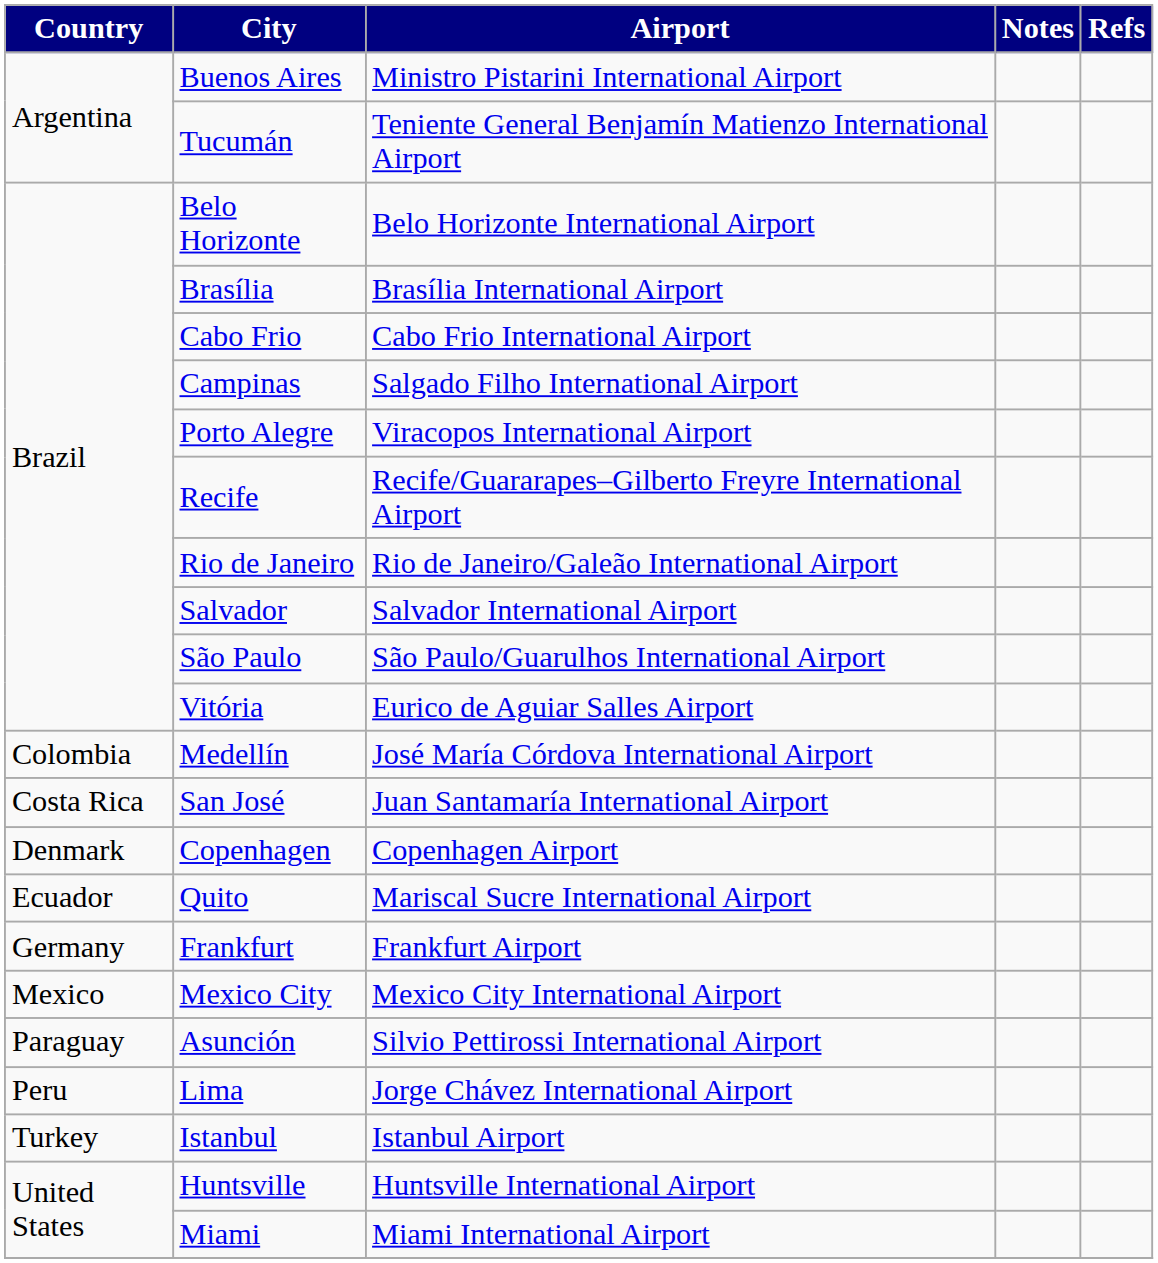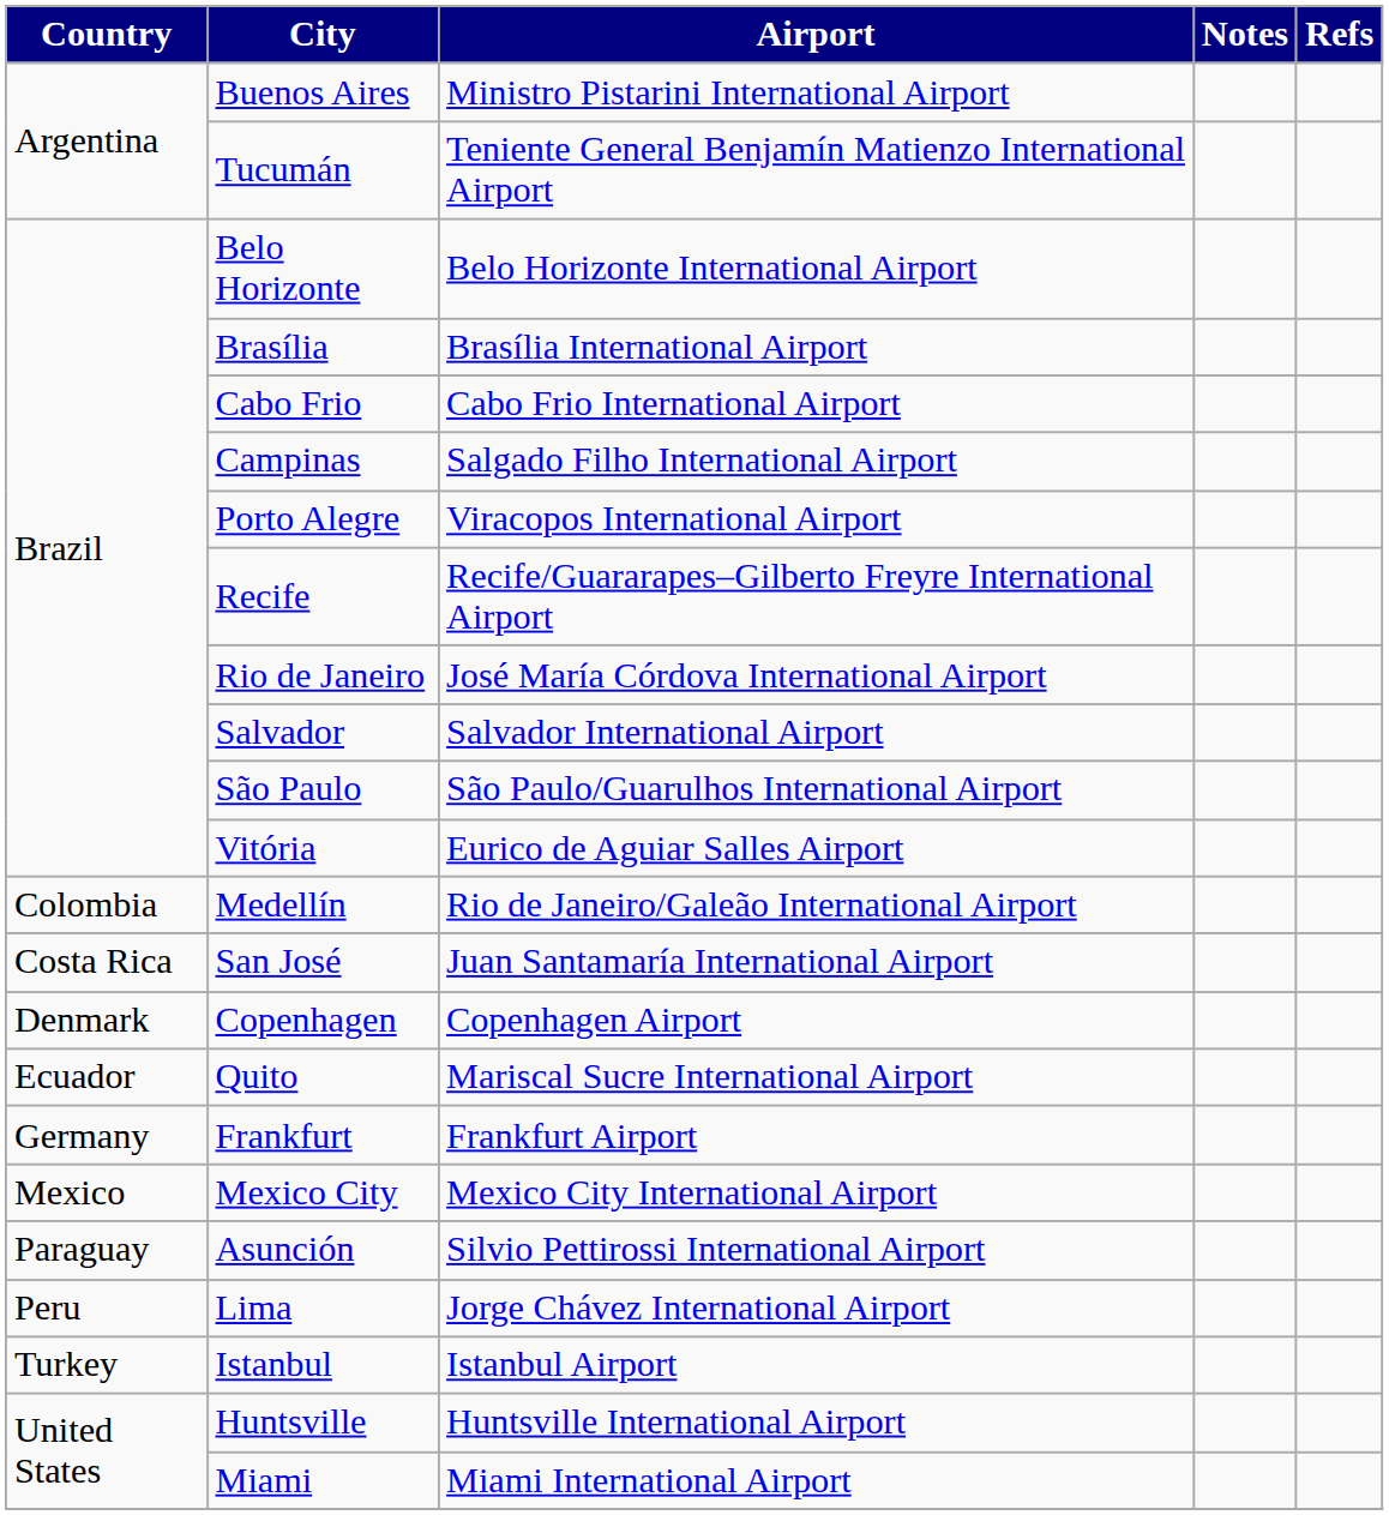Rio de Janeiro | Airport: Rio de Janeiro/Galeão International Airport -> José María Córdova International Airport
Medellín | Airport: José María Córdova International Airport -> Rio de Janeiro/Galeão International Airport
